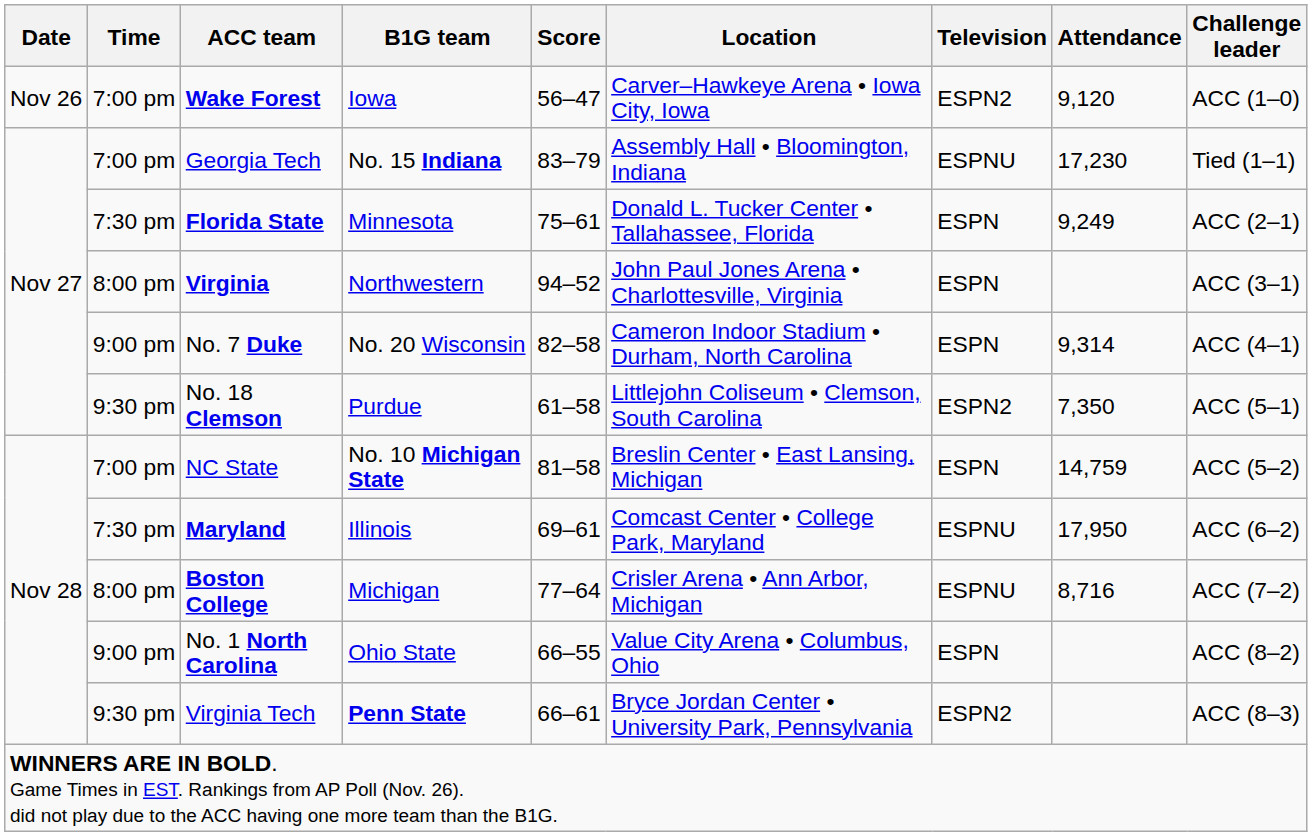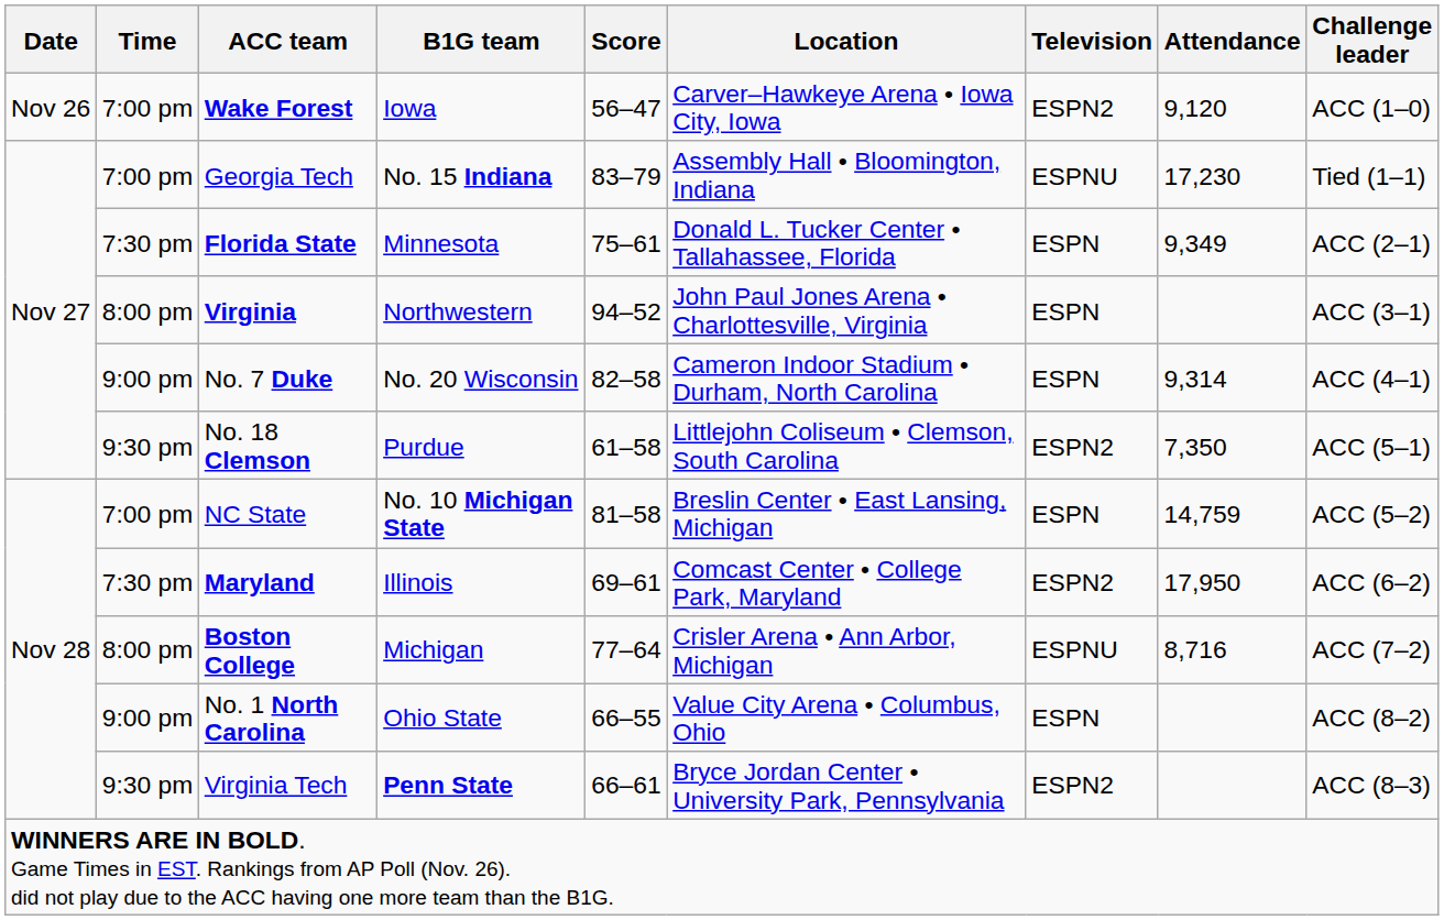Florida State | Attendance: 9,249 -> 9,349
Maryland | Television: ESPNU -> ESPN2
